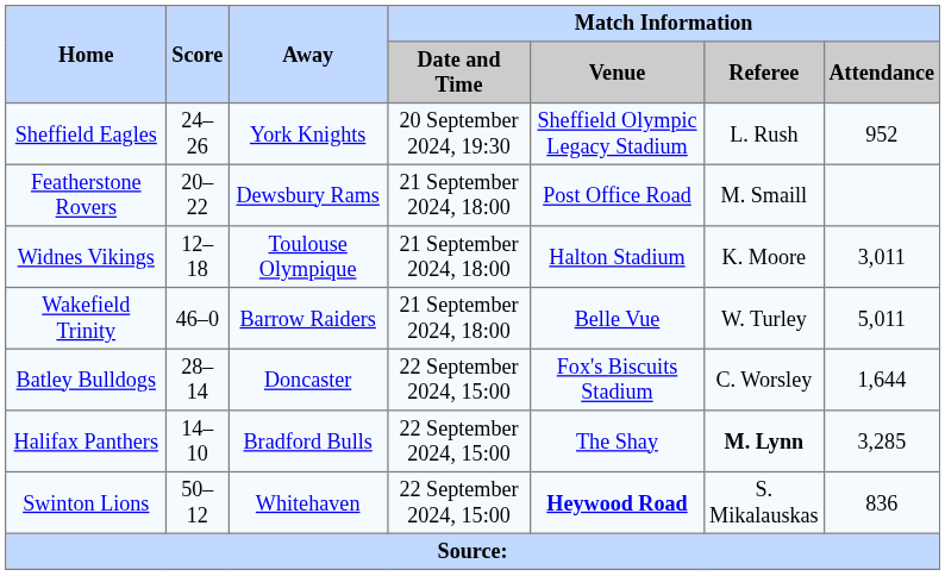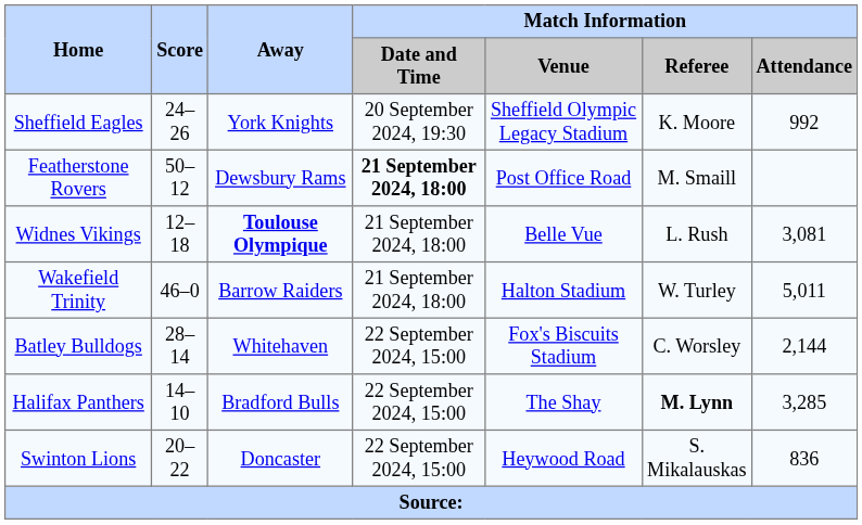Sheffield Eagles | Match Information / Referee: L. Rush -> K. Moore
Sheffield Eagles | Match Information / Attendance: 952 -> 992
Featherstone Rovers | Score: 20–22 -> 50–12
Featherstone Rovers | Match Information / Date and Time: normal -> bold
Widnes Vikings | Away: normal -> bold
Widnes Vikings | Match Information / Venue: Halton Stadium -> Belle Vue
Widnes Vikings | Match Information / Referee: K. Moore -> L. Rush
Widnes Vikings | Match Information / Attendance: 3,011 -> 3,081
Wakefield Trinity | Match Information / Venue: Belle Vue -> Halton Stadium
Batley Bulldogs | Away: Doncaster -> Whitehaven
Batley Bulldogs | Match Information / Attendance: 1,644 -> 2,144
Swinton Lions | Score: 50–12 -> 20–22
Swinton Lions | Away: Whitehaven -> Doncaster
Swinton Lions | Match Information / Venue: bold -> normal
